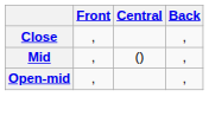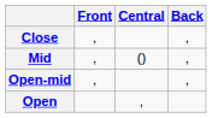+ row: Open | ,
